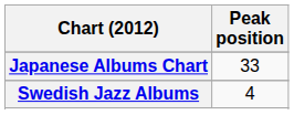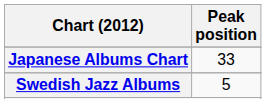Swedish Jazz Albums | Peak position: 4 -> 5
